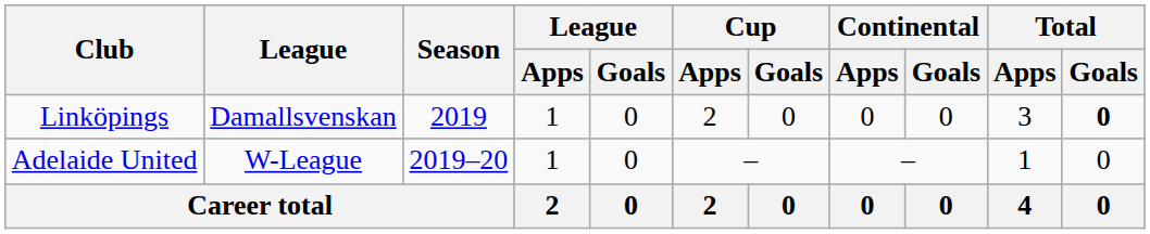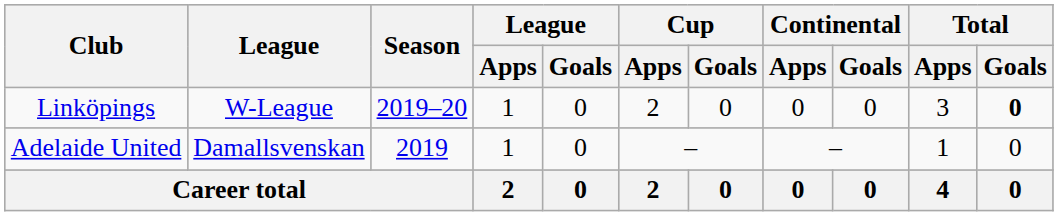Linköpings | League: Damallsvenskan -> W-League
Linköpings | Season: 2019 -> 2019–20
Adelaide United | League: W-League -> Damallsvenskan
Adelaide United | Season: 2019–20 -> 2019
